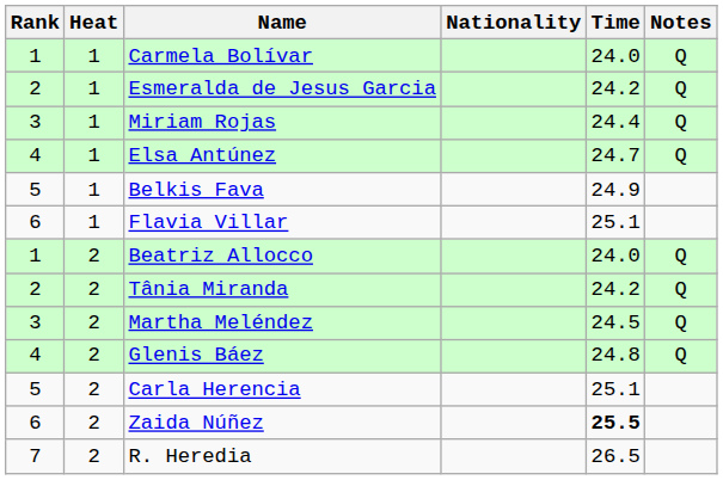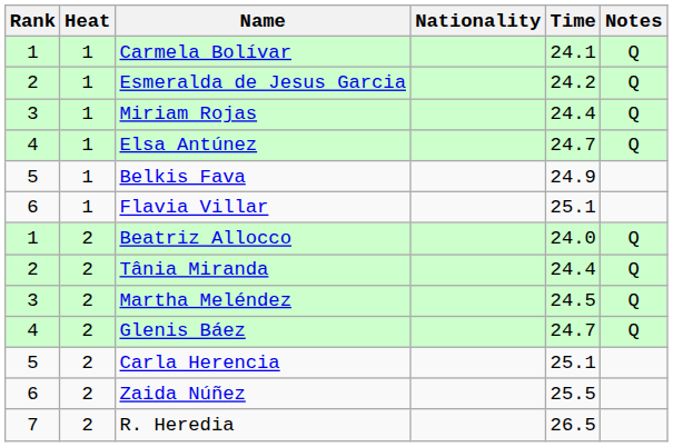Carmela Bolívar | Time: 24.0 -> 24.1
Tânia Miranda | Time: 24.2 -> 24.4
Glenis Báez | Time: 24.8 -> 24.7
Zaida Núñez | Time: bold -> normal
